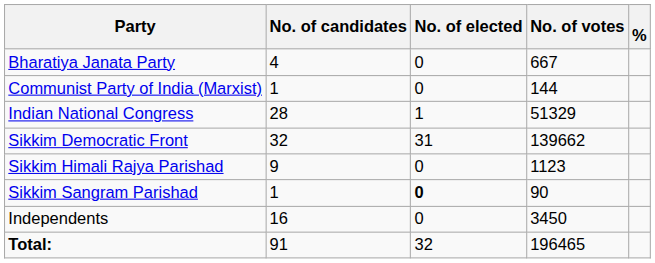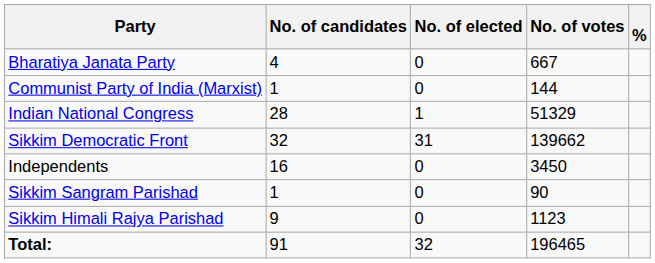rows swapped: Sikkim Himali Rajya Parishad <-> Independents
Sikkim Sangram Parishad | No. of elected: bold -> normal
